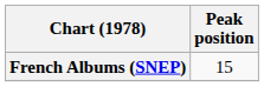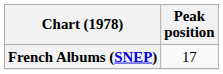French Albums (SNEP) | Peak position: 15 -> 17
